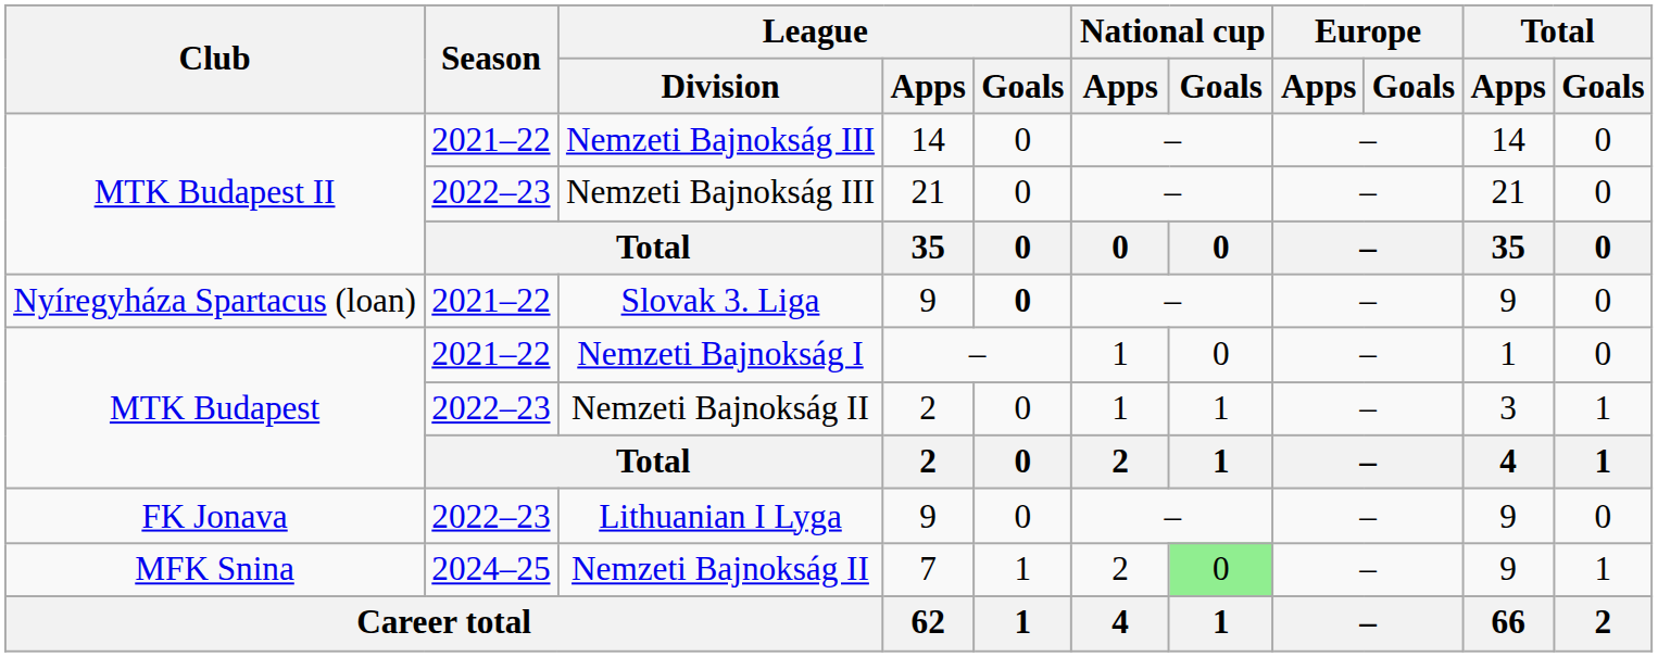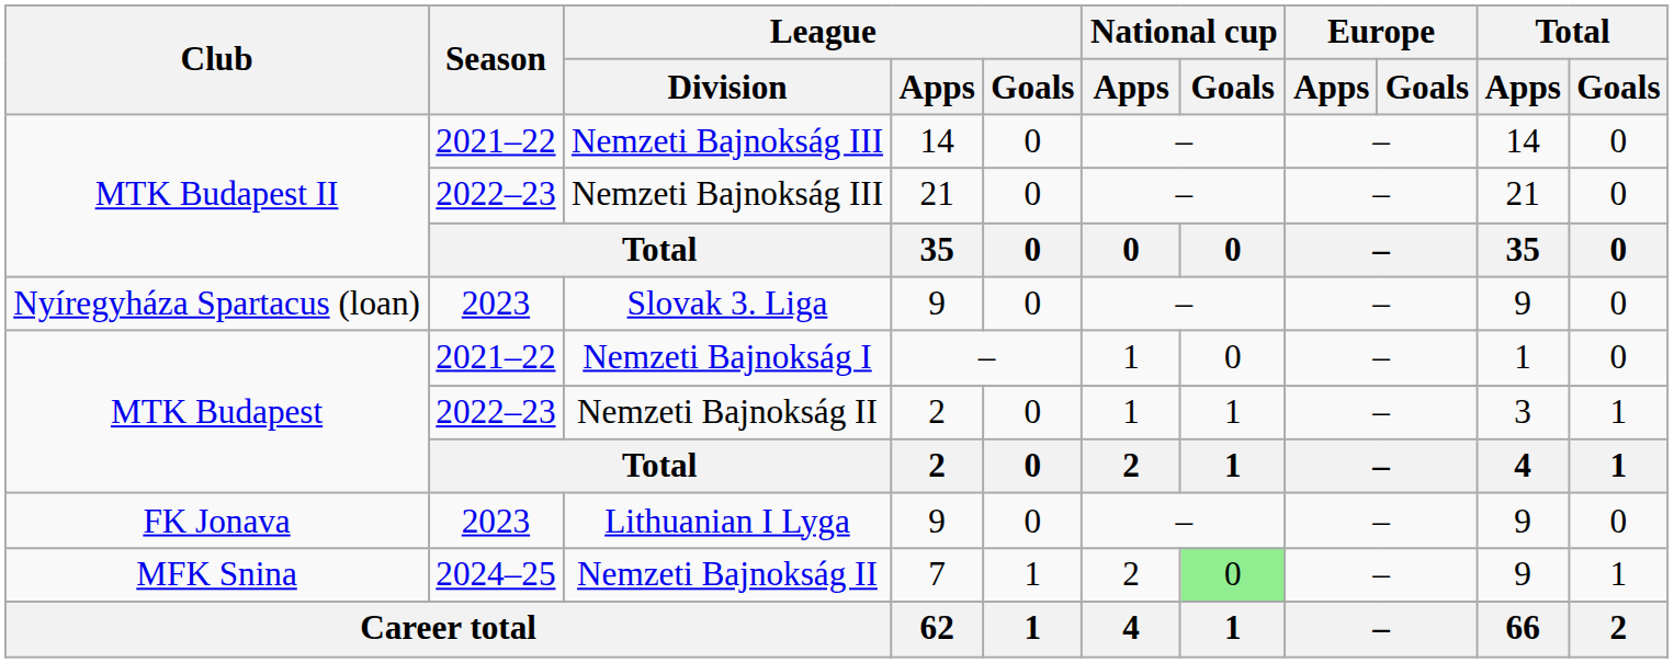Nyíregyháza Spartacus (loan) / 9 | Season: 2021–22 -> 2023
Nyíregyháza Spartacus (loan) / 9 | League / Goals: bold -> normal
FK Jonava / 9 | Season: 2022–23 -> 2023
